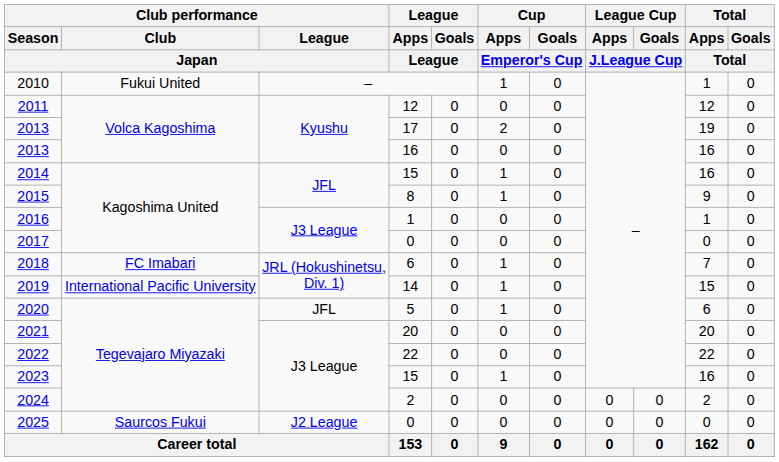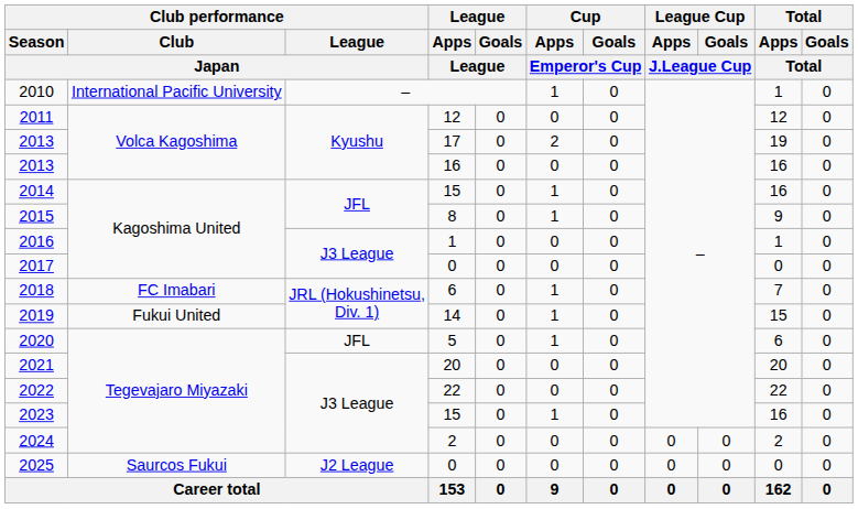2010 | Club performance / Club / Japan: Fukui United -> International Pacific University
2019 | Club performance / Club / Japan: International Pacific University -> Fukui United
